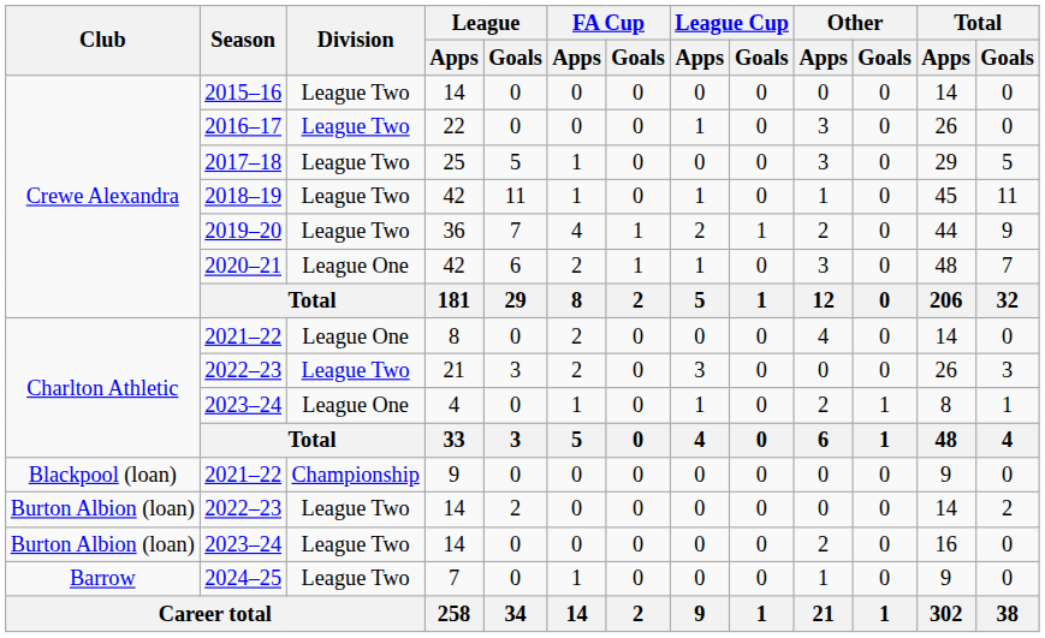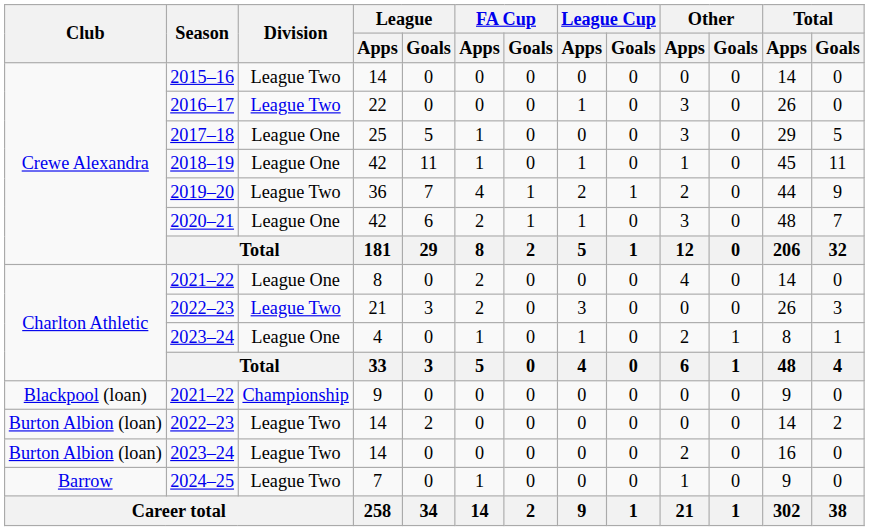2017–18 | Division: League Two -> League One
2018–19 | Division: League Two -> League One
